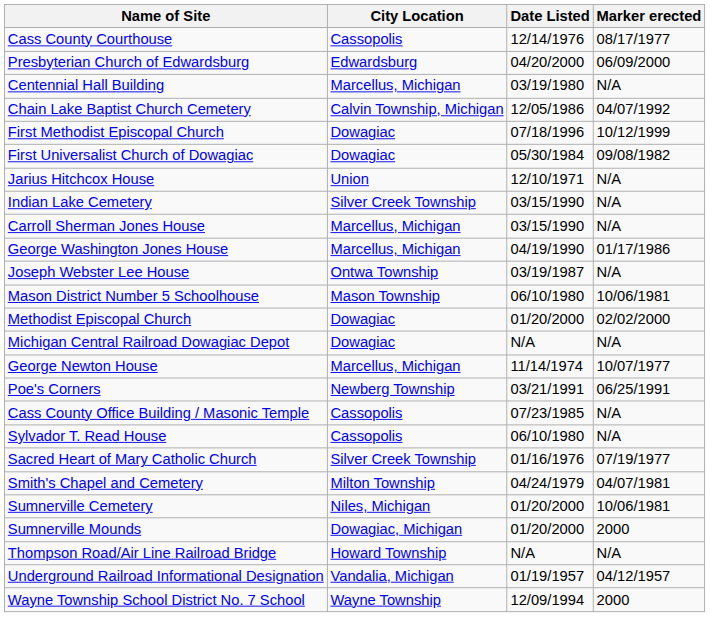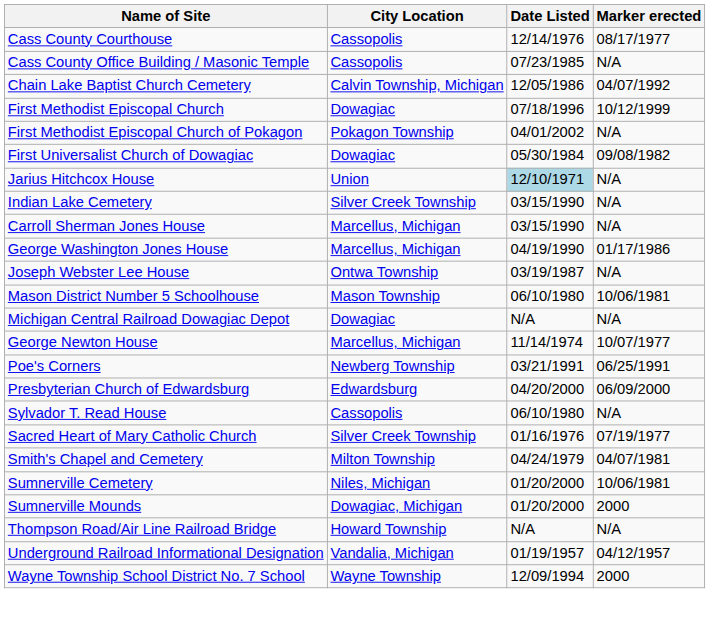rows swapped: Cass County Office Building / Masonic Temple <-> Presbyterian Church of Edwardsburg
- row: Centennial Hall Building | Marcellus, Michigan | 03/19/1980 | N/A
+ row: First Methodist Episcopal Church of Pokagon | Pokagon Township | 04/01/2002 | N/A
Jarius Hitchcox House | Date Listed: no background -> lightblue background
- row: Methodist Episcopal Church | Dowagiac | 01/20/2000 | 02/02/2000
